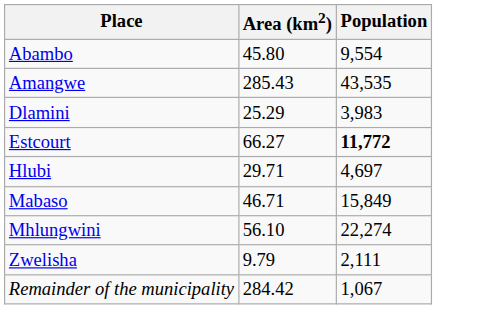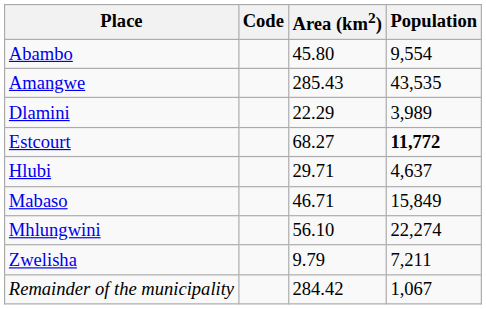+ column: Code
Dlamini | Area (km2): 25.29 -> 22.29
Dlamini | Population: 3,983 -> 3,989
Estcourt | Area (km2): 66.27 -> 68.27
Hlubi | Population: 4,697 -> 4,637
Zwelisha | Population: 2,111 -> 7,211
